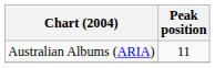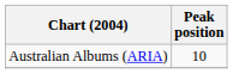Australian Albums (ARIA) | Peak position: 11 -> 10
